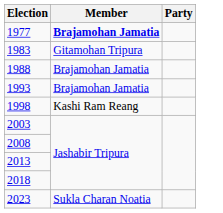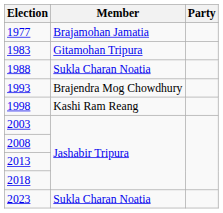1977 | Member: bold -> normal
1988 | Member: Brajamohan Jamatia -> Sukla Charan Noatia
1993 | Member: Brajamohan Jamatia -> Brajendra Mog Chowdhury
